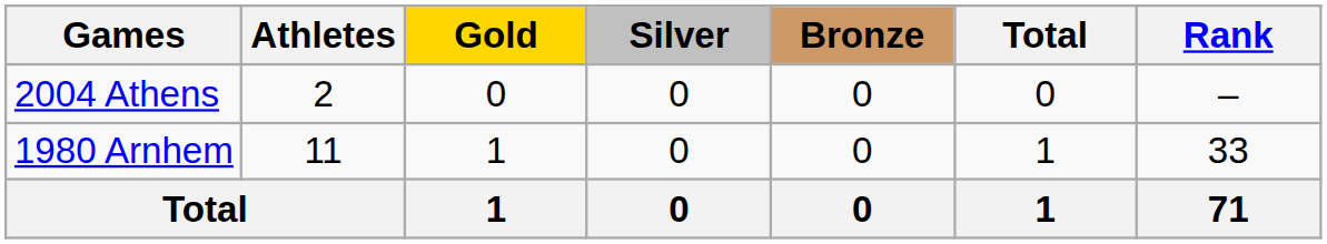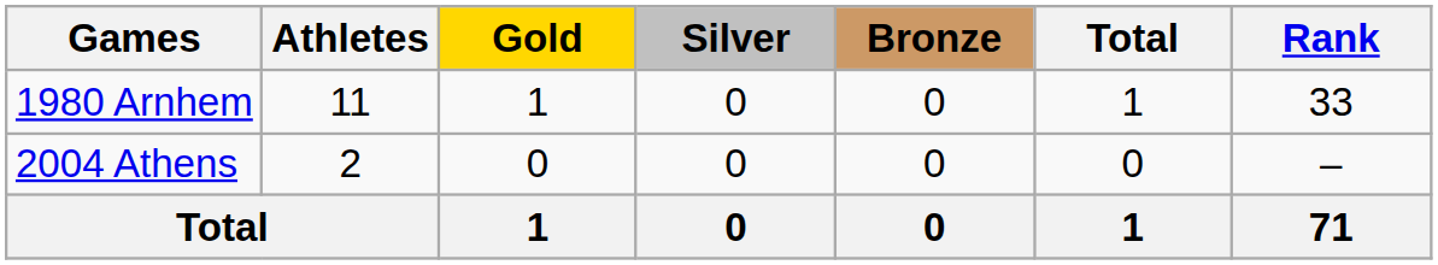rows swapped: 1980 Arnhem <-> 2004 Athens
